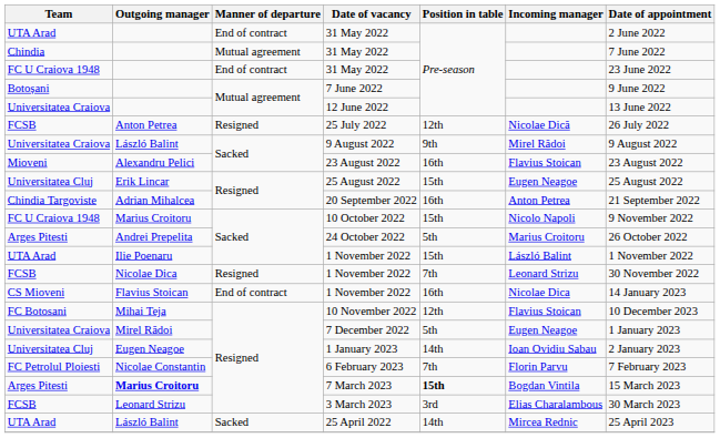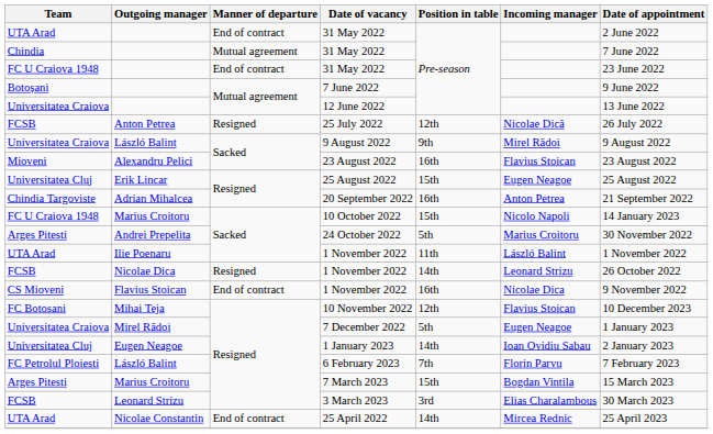10 October 2022 | Date of appointment: 9 November 2022 -> 14 January 2023
24 October 2022 | Date of appointment: 26 October 2022 -> 30 November 2022
UTA Arad / 1 November 2022 | Position in table: 15th -> 11th
FCSB / 1 November 2022 | Position in table: 7th -> 14th
FCSB / 1 November 2022 | Date of appointment: 30 November 2022 -> 26 October 2022
CS Mioveni / 1 November 2022 | Date of appointment: 14 January 2023 -> 9 November 2022
6 February 2023 | Outgoing manager: Nicolae Constantin -> László Balint
7 March 2023 | Outgoing manager: bold -> normal
7 March 2023 | Position in table: bold -> normal
25 April 2022 | Outgoing manager: László Balint -> Nicolae Constantin
25 April 2022 | Manner of departure: Sacked -> End of contract
